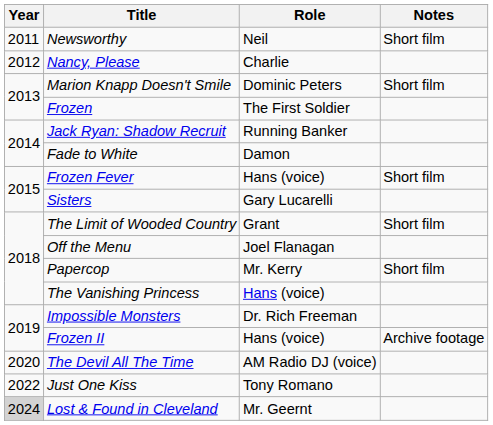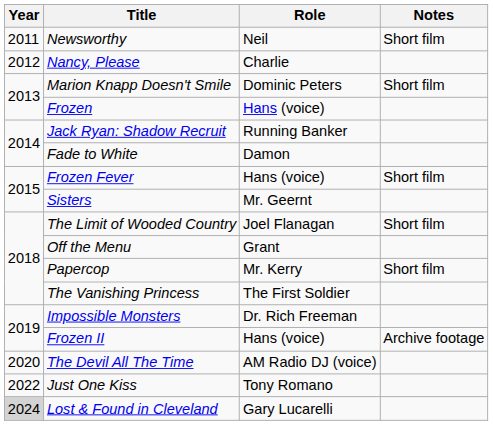Frozen | Role: The First Soldier -> Hans (voice)
Sisters | Role: Gary Lucarelli -> Mr. Geernt
The Limit of Wooded Country | Role: Grant -> Joel Flanagan
Off the Menu | Role: Joel Flanagan -> Grant
The Vanishing Princess | Role: Hans (voice) -> The First Soldier
Lost & Found in Cleveland | Role: Mr. Geernt -> Gary Lucarelli
